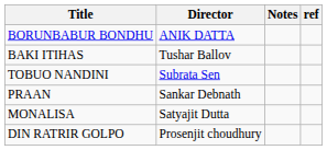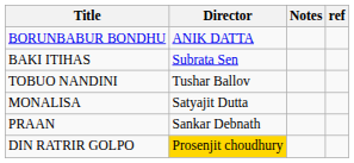BAKI ITIHAS | Director: Tushar Ballov -> Subrata Sen
TOBUO NANDINI | Director: Subrata Sen -> Tushar Ballov
rows swapped: MONALISA <-> PRAAN
DIN RATRIR GOLPO | Director: no background -> gold background
